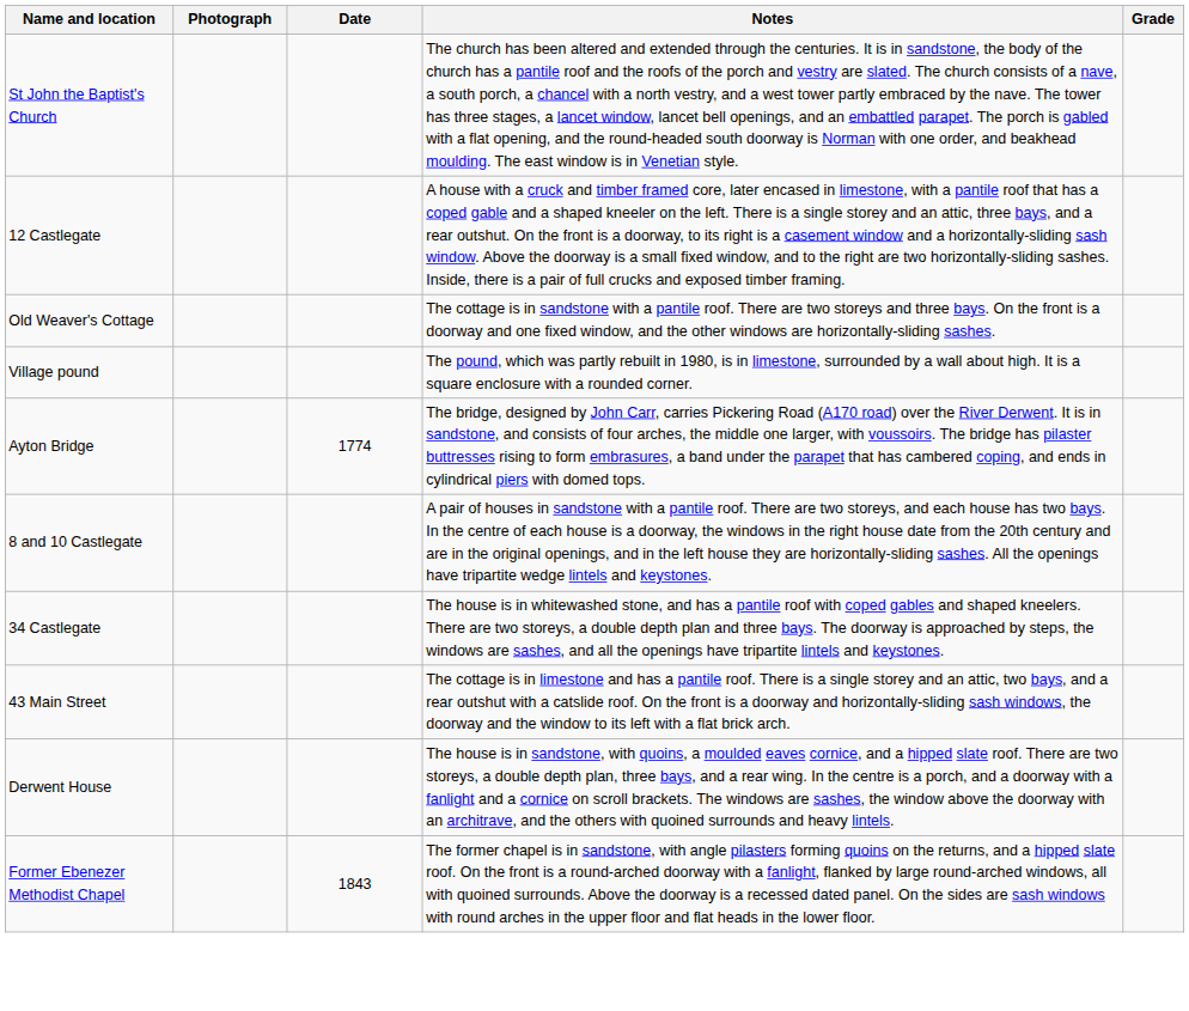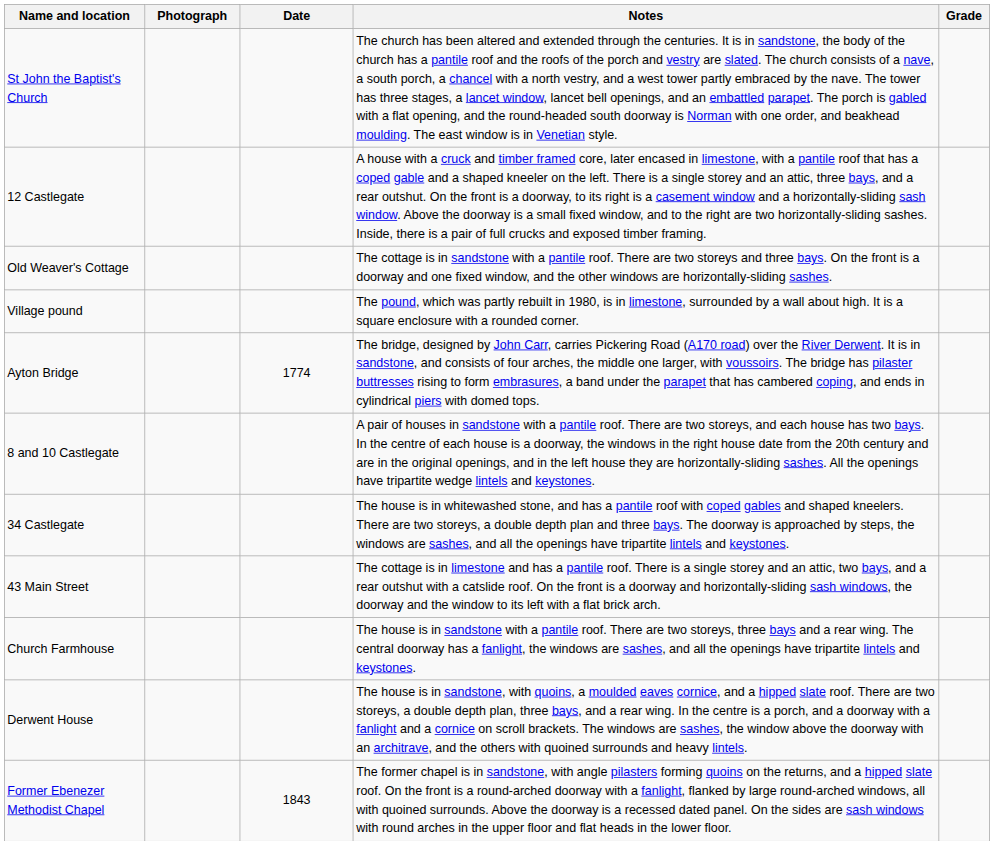+ row: Church Farmhouse | The house is in sandstone with a pantile roof. There are two storeys, three bays and a rear wing. The central doorway has a fanlight, the windows are sashes, and all the openings have tripartite lintels and keystones.
